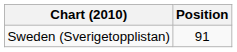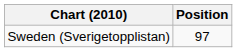Sweden (Sverigetopplistan) | Position: 91 -> 97
